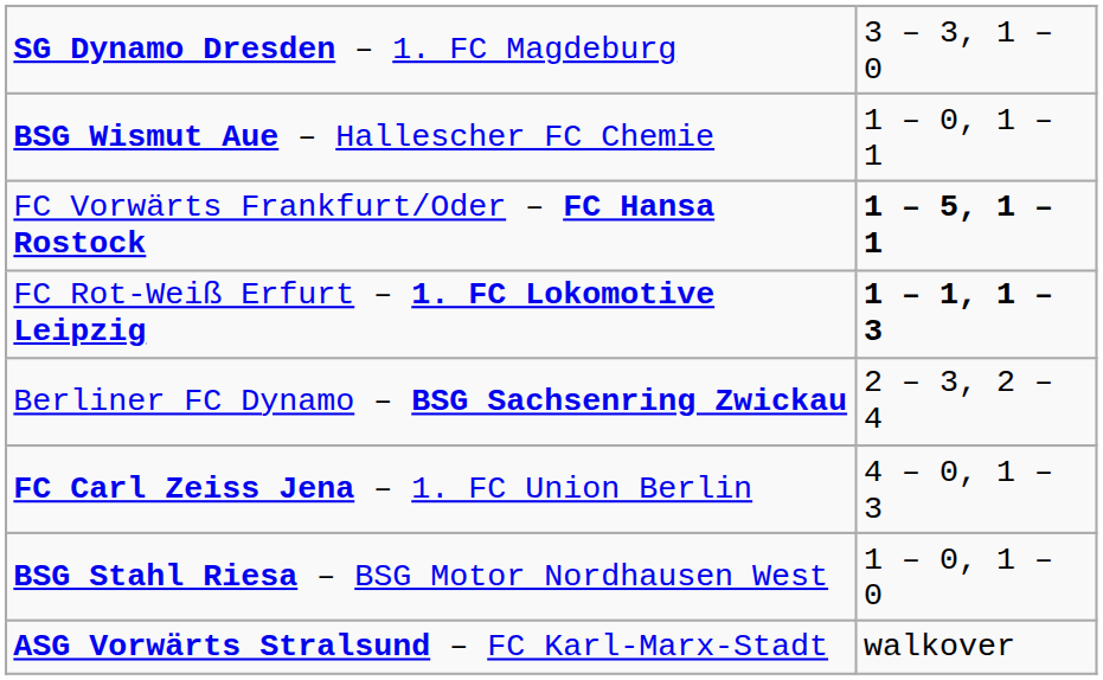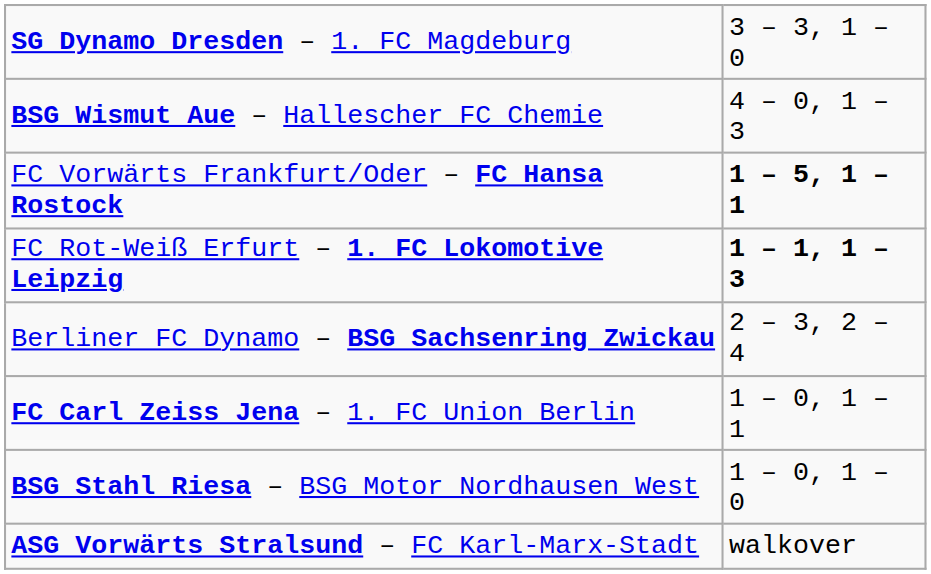BSG Wismut Aue – Hallescher FC Chemie | column 2: 1 – 0, 1 – 1 -> 4 – 0, 1 – 3
FC Carl Zeiss Jena – 1. FC Union Berlin | column 2: 4 – 0, 1 – 3 -> 1 – 0, 1 – 1
